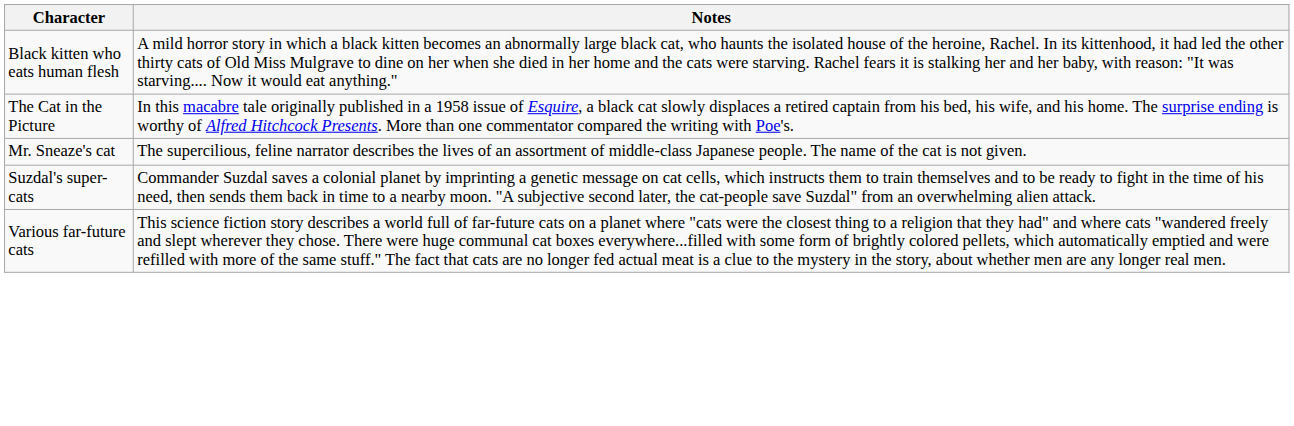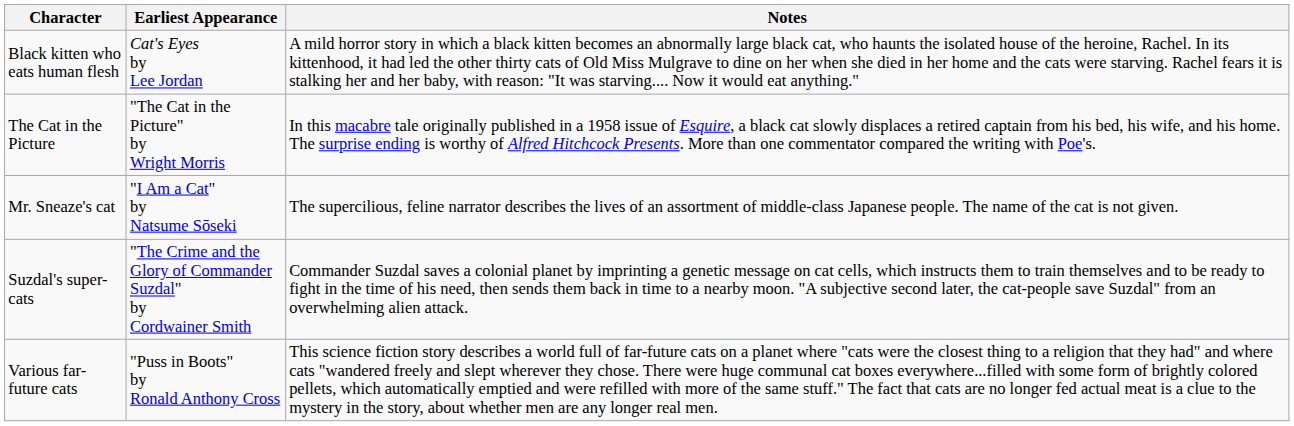+ column: Earliest Appearance | Cat's Eyes by Lee Jordan | "The Cat in the Picture" by Wright Morris | "I Am a Cat" by Natsume Sōseki | "The Crime and the Glory of Commander Suzdal" by Cordwainer Smith | "Puss in Boots" by Ronald Anthony Cross
